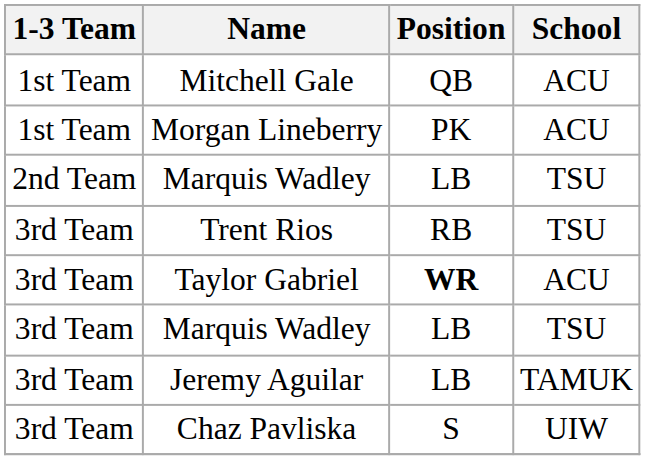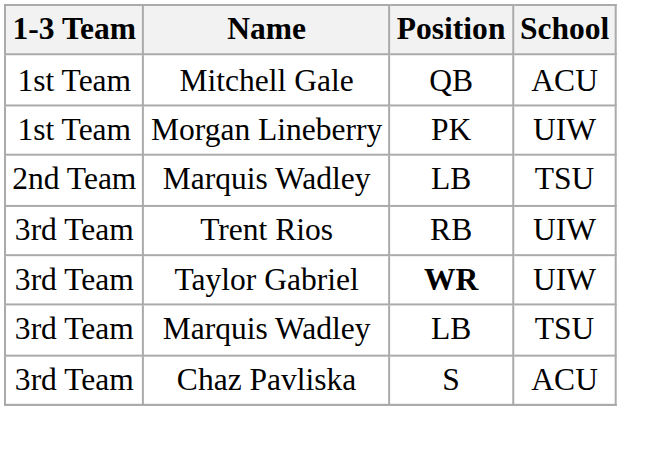Morgan Lineberry | School: ACU -> UIW
Trent Rios | School: TSU -> UIW
Taylor Gabriel | School: ACU -> UIW
- row: 3rd Team | Jeremy Aguilar | LB | TAMUK
Chaz Pavliska | School: UIW -> ACU
